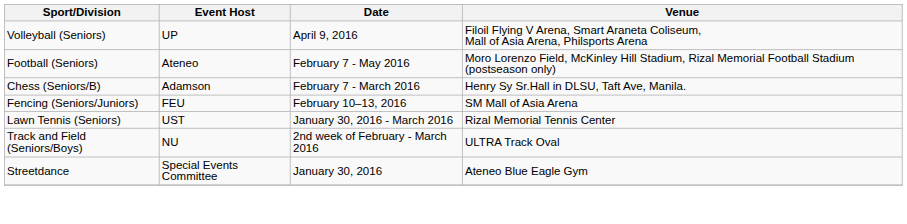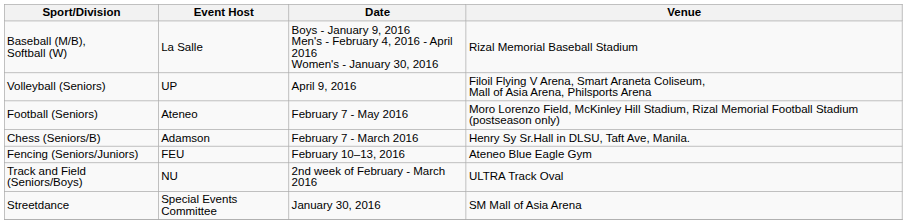+ row: Baseball (M/B), Softball (W) | La Salle | Boys - January 9, 2016 Men's - February 4, 2016 - April 2016 Women's - January 30, 2016 | Rizal Memorial Baseball Stadium
Fencing (Seniors/Juniors) | Venue: SM Mall of Asia Arena -> Ateneo Blue Eagle Gym
- row: Lawn Tennis (Seniors) | UST | January 30, 2016 - March 2016 | Rizal Memorial Tennis Center
Streetdance | Venue: Ateneo Blue Eagle Gym -> SM Mall of Asia Arena
